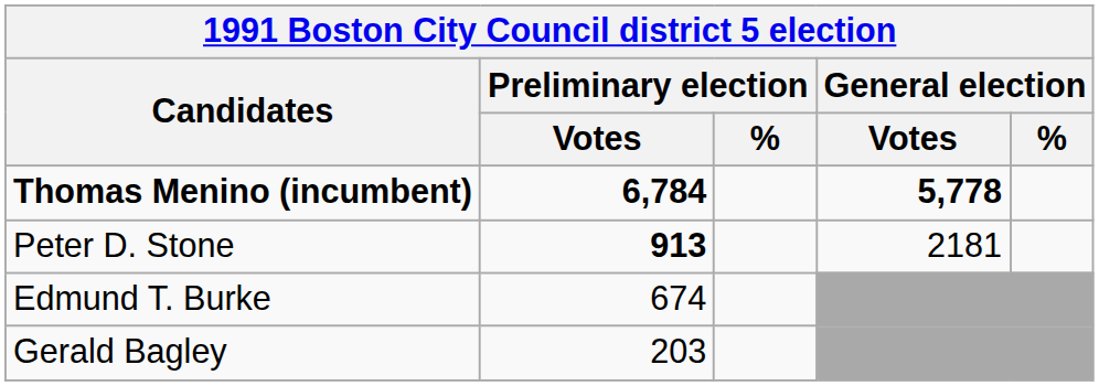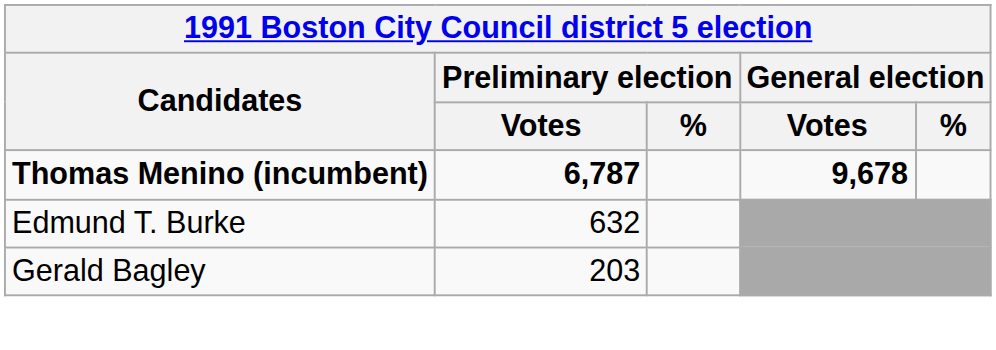Thomas Menino (incumbent) | Preliminary election / Votes: 6,784 -> 6,787
Thomas Menino (incumbent) | General election / Votes: 5,778 -> 9,678
- row: Peter D. Stone | 913 | 2181
Edmund T. Burke | Preliminary election / Votes: 674 -> 632
